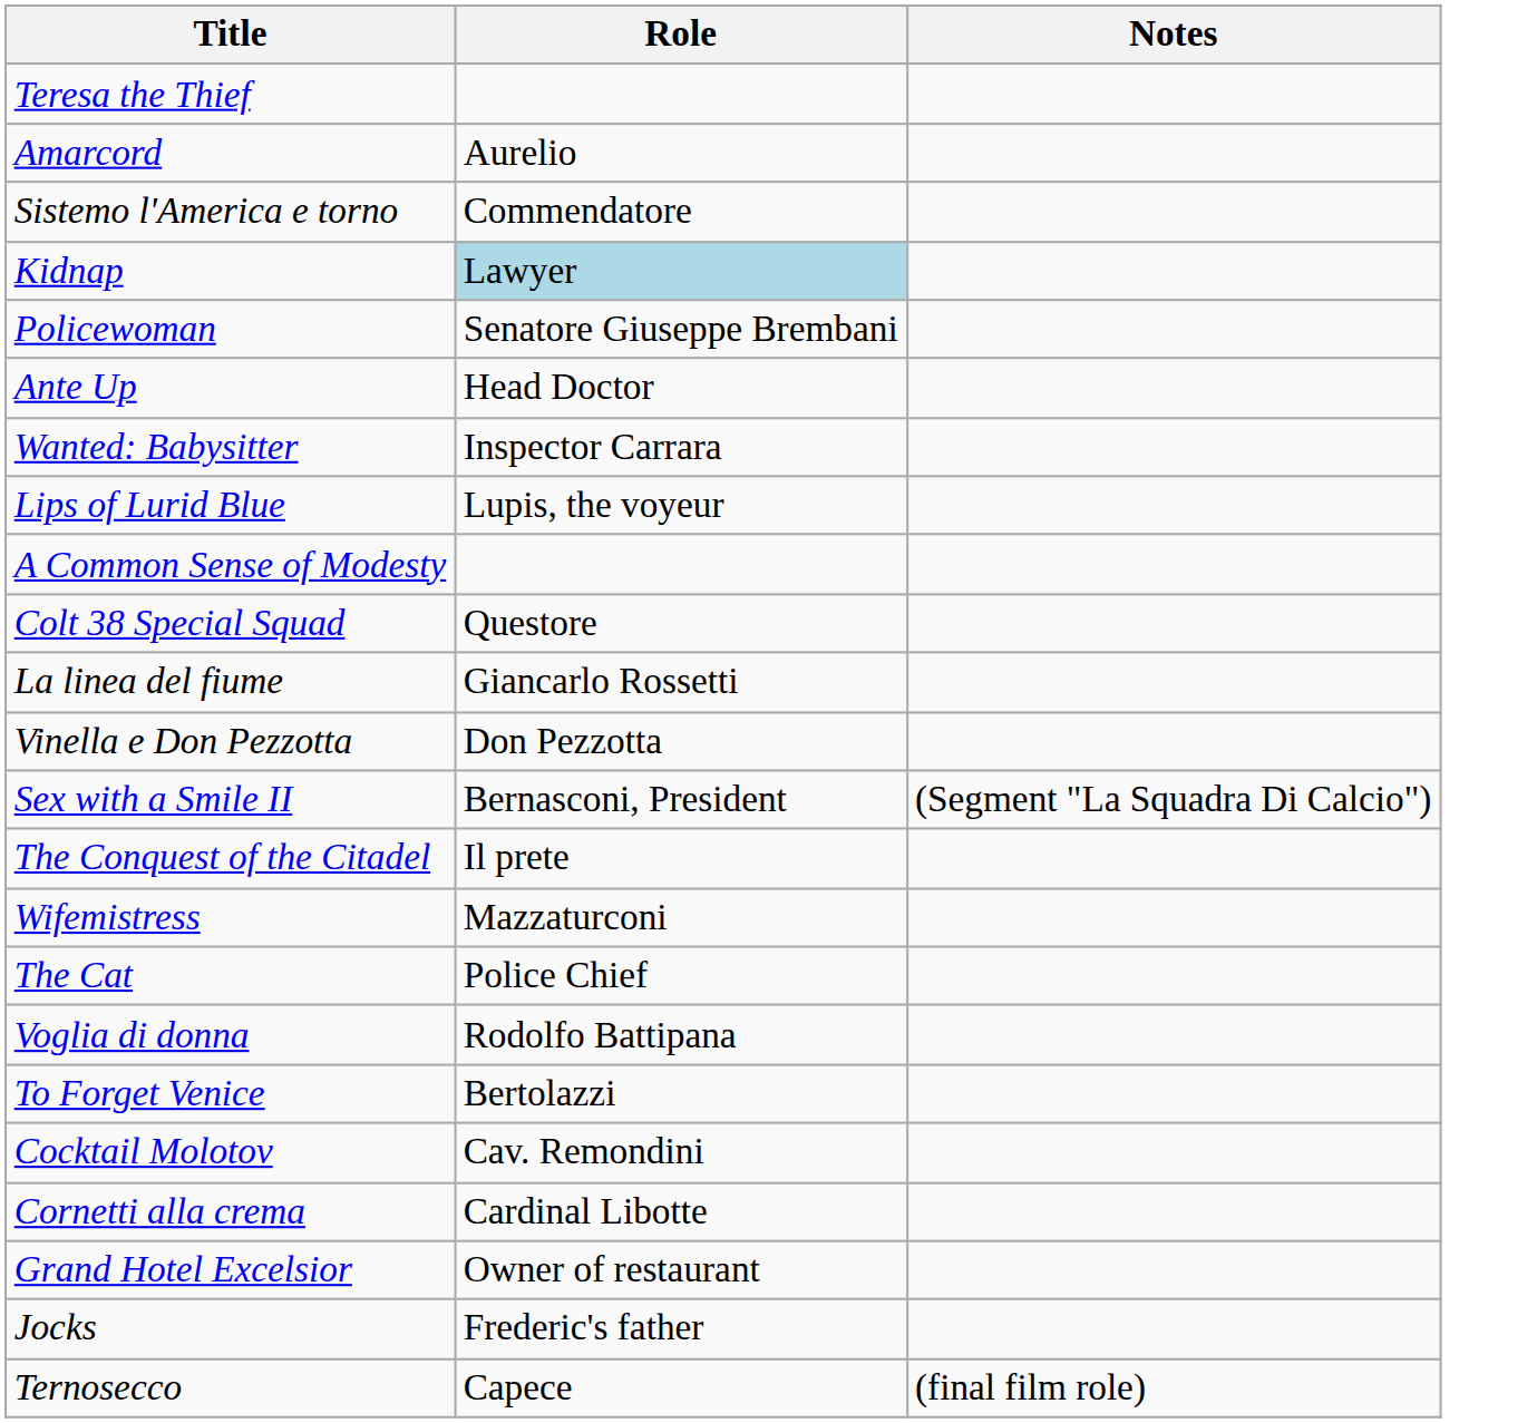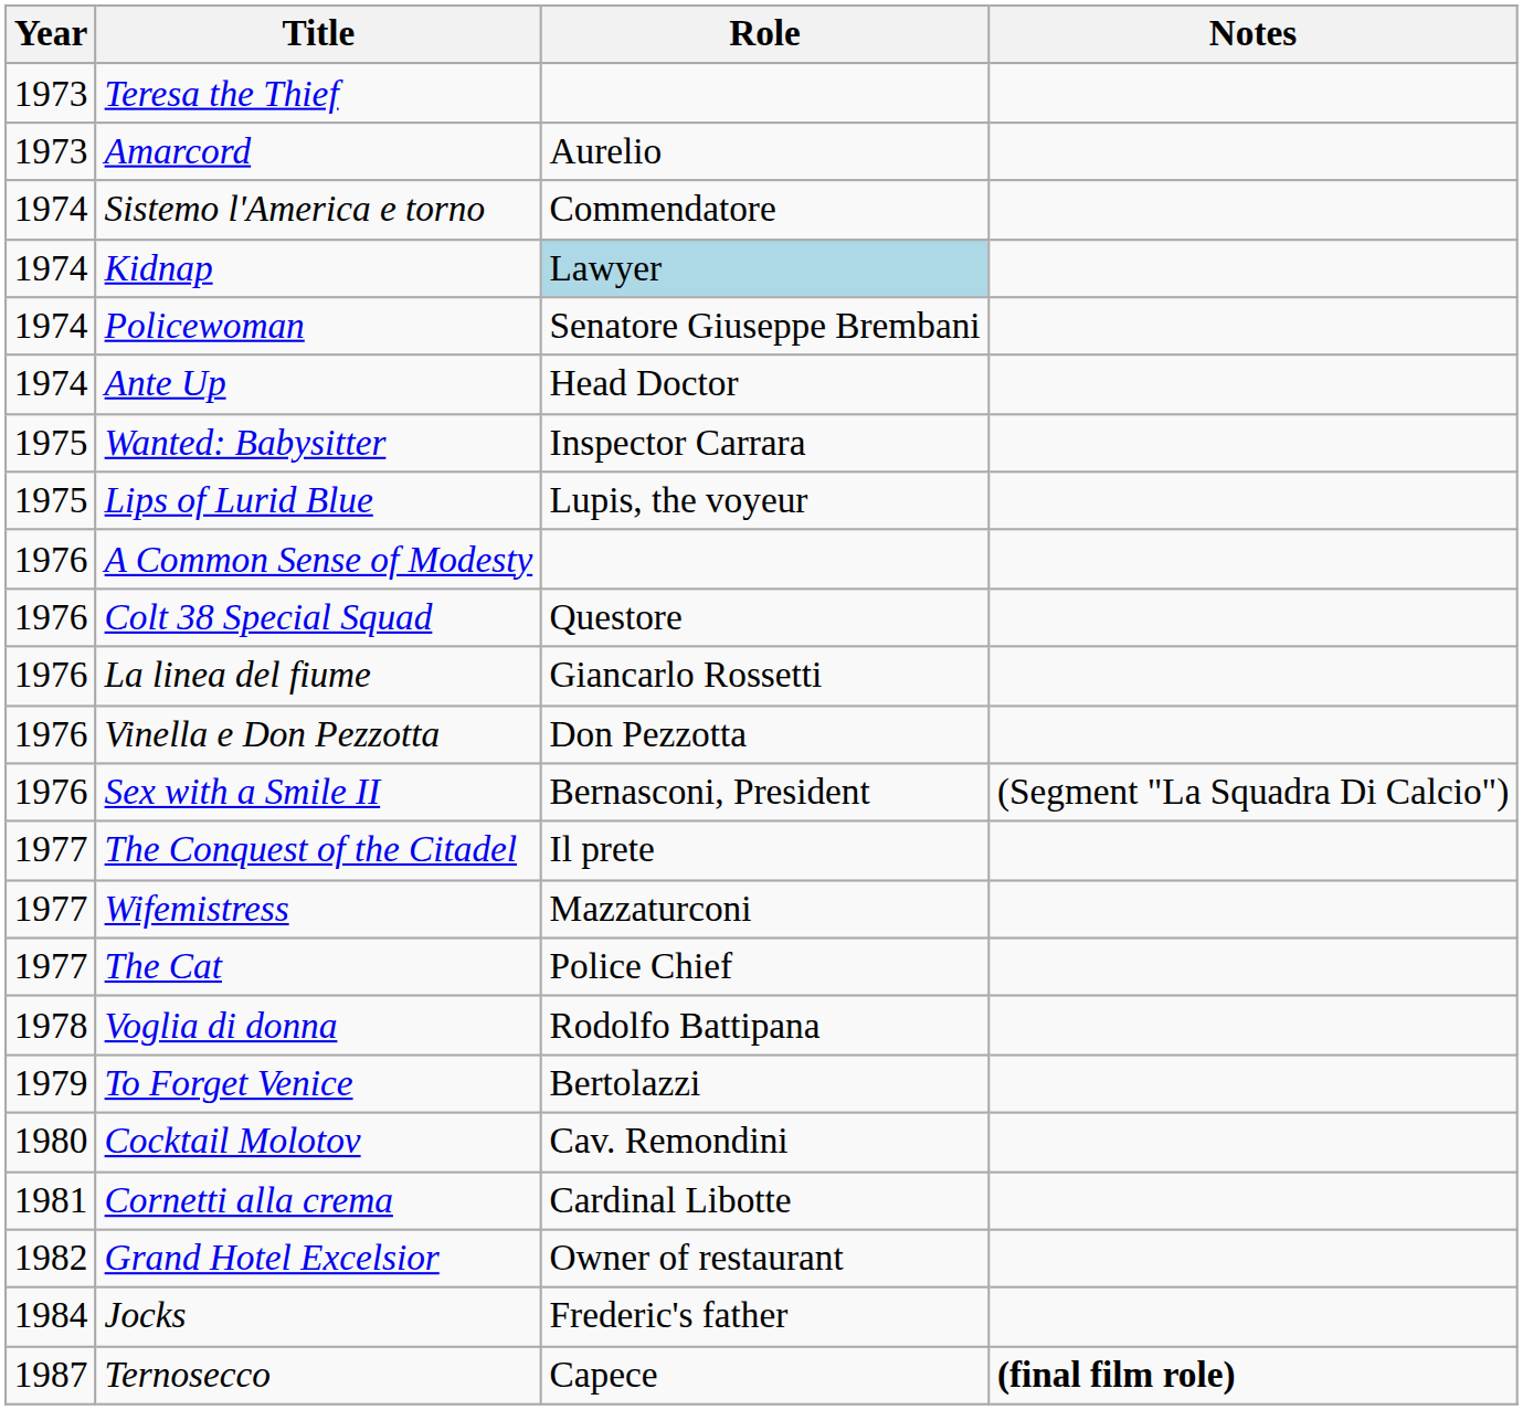+ column: Year | 1973 | 1973 | 1974 | 1974 | 1974 | 1974 | 1975 | 1975 | 1976 | 1976 | 1976 | 1976 | 1976 | 1977 | 1977 | 1977 | 1978 | 1979 | 1980 | 1981 | 1982 | 1984 | 1987
Ternosecco | Notes: normal -> bold
